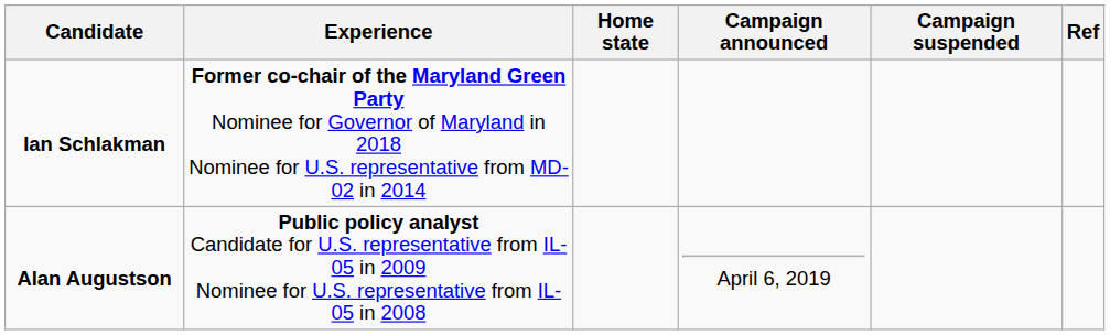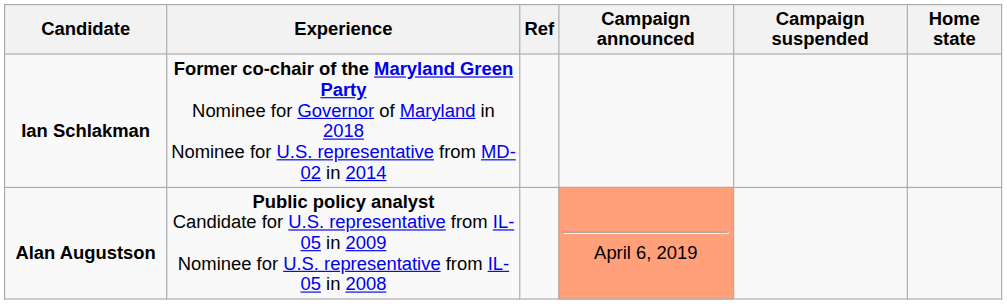columns swapped: Home state <-> Ref
Alan Augustson | Campaign announced: no background -> lightsalmon background
